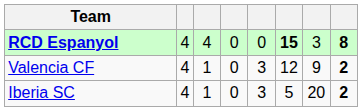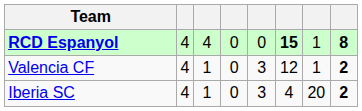RCD Espanyol | column 7: 3 -> 1
Valencia CF | column 7: 9 -> 1
Iberia SC | column 6: 5 -> 4
